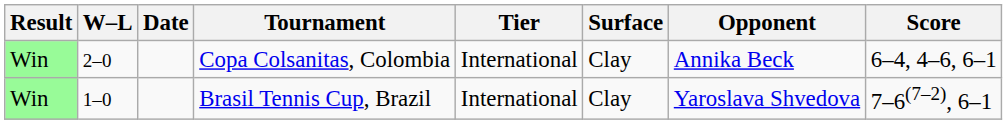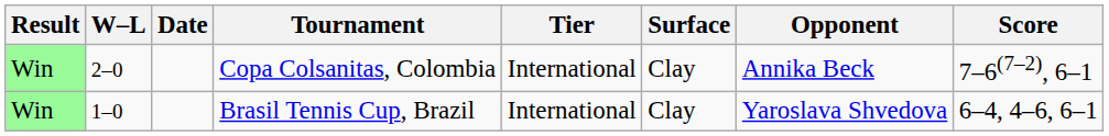Copa Colsanitas, Colombia | Score: 6–4, 4–6, 6–1 -> 7–6(7–2), 6–1
Brasil Tennis Cup, Brazil | Score: 7–6(7–2), 6–1 -> 6–4, 4–6, 6–1
